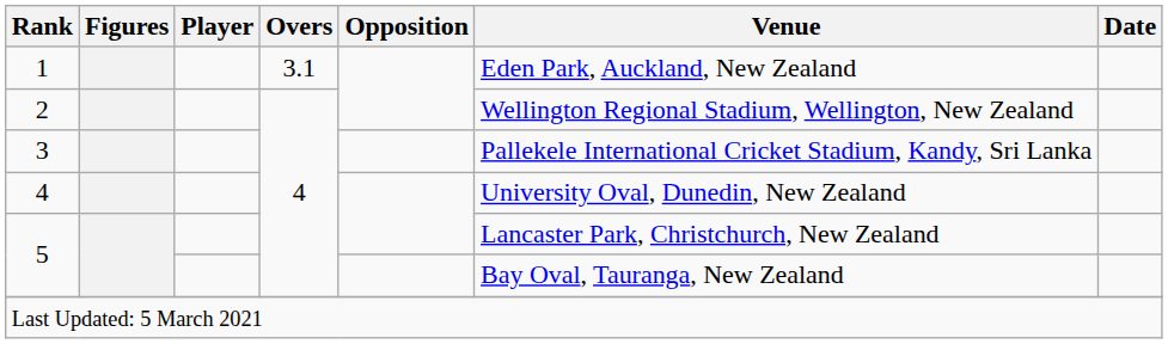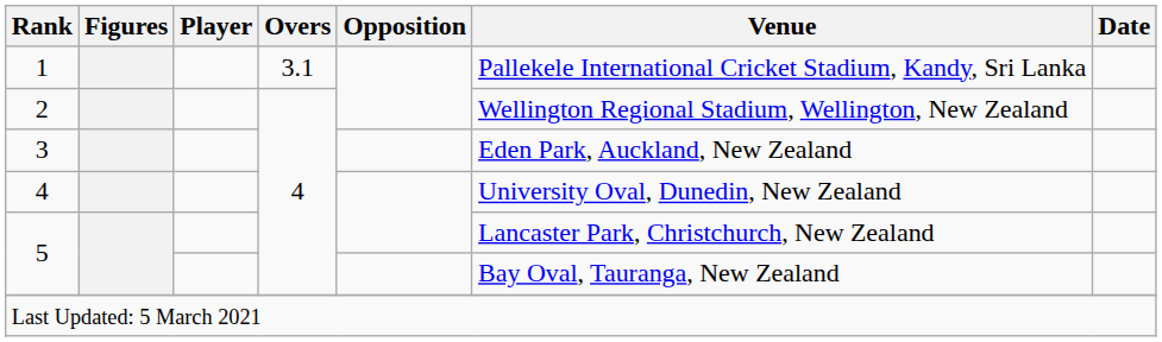1 | Venue: Eden Park, Auckland, New Zealand -> Pallekele International Cricket Stadium, Kandy, Sri Lanka
3 | Venue: Pallekele International Cricket Stadium, Kandy, Sri Lanka -> Eden Park, Auckland, New Zealand
